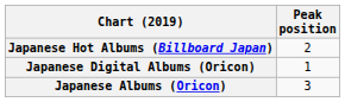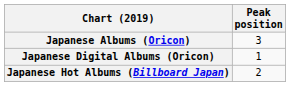rows swapped: Japanese Albums (Oricon) <-> Japanese Hot Albums (Billboard Japan)
